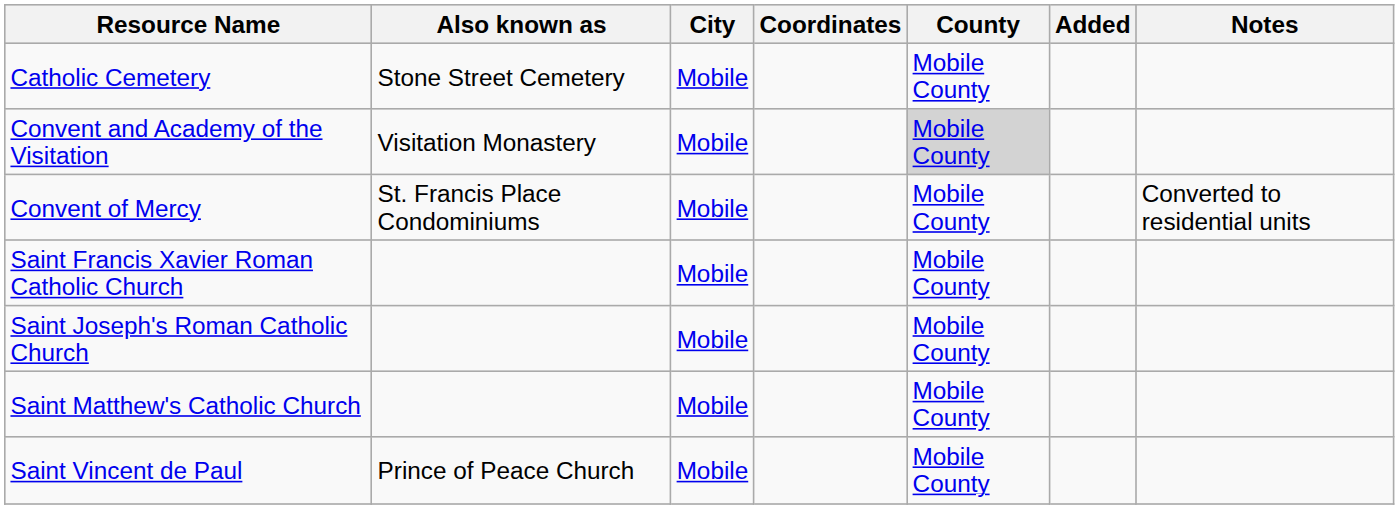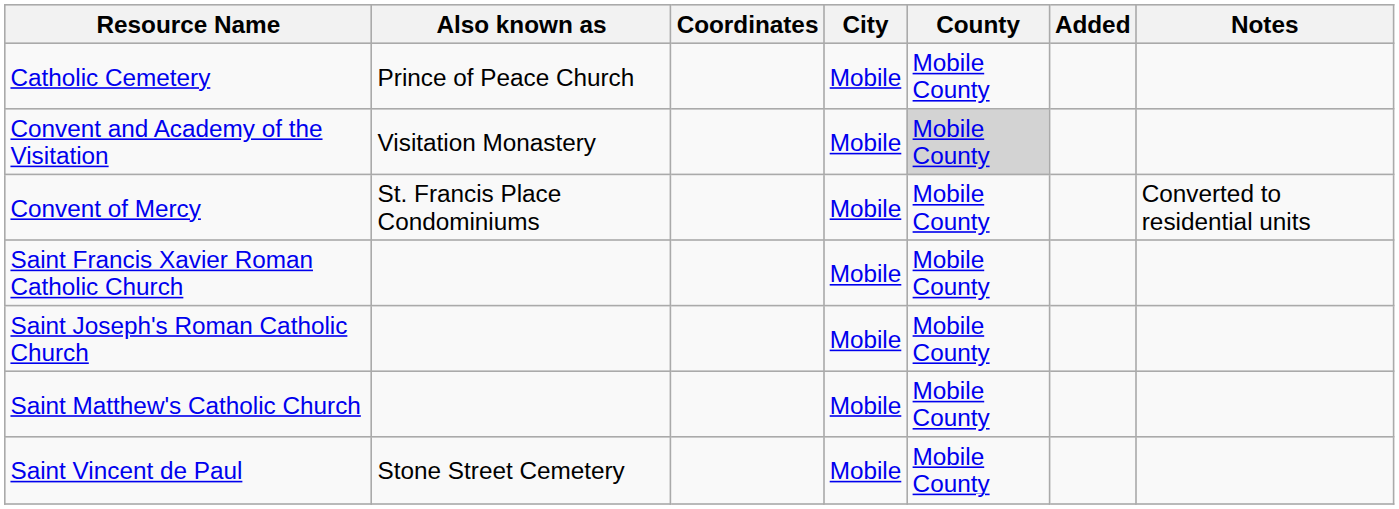columns swapped: Coordinates <-> City
Catholic Cemetery | Also known as: Stone Street Cemetery -> Prince of Peace Church
Saint Vincent de Paul | Also known as: Prince of Peace Church -> Stone Street Cemetery
